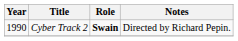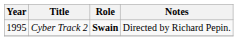Cyber Track 2 | Year: 1990 -> 1995
